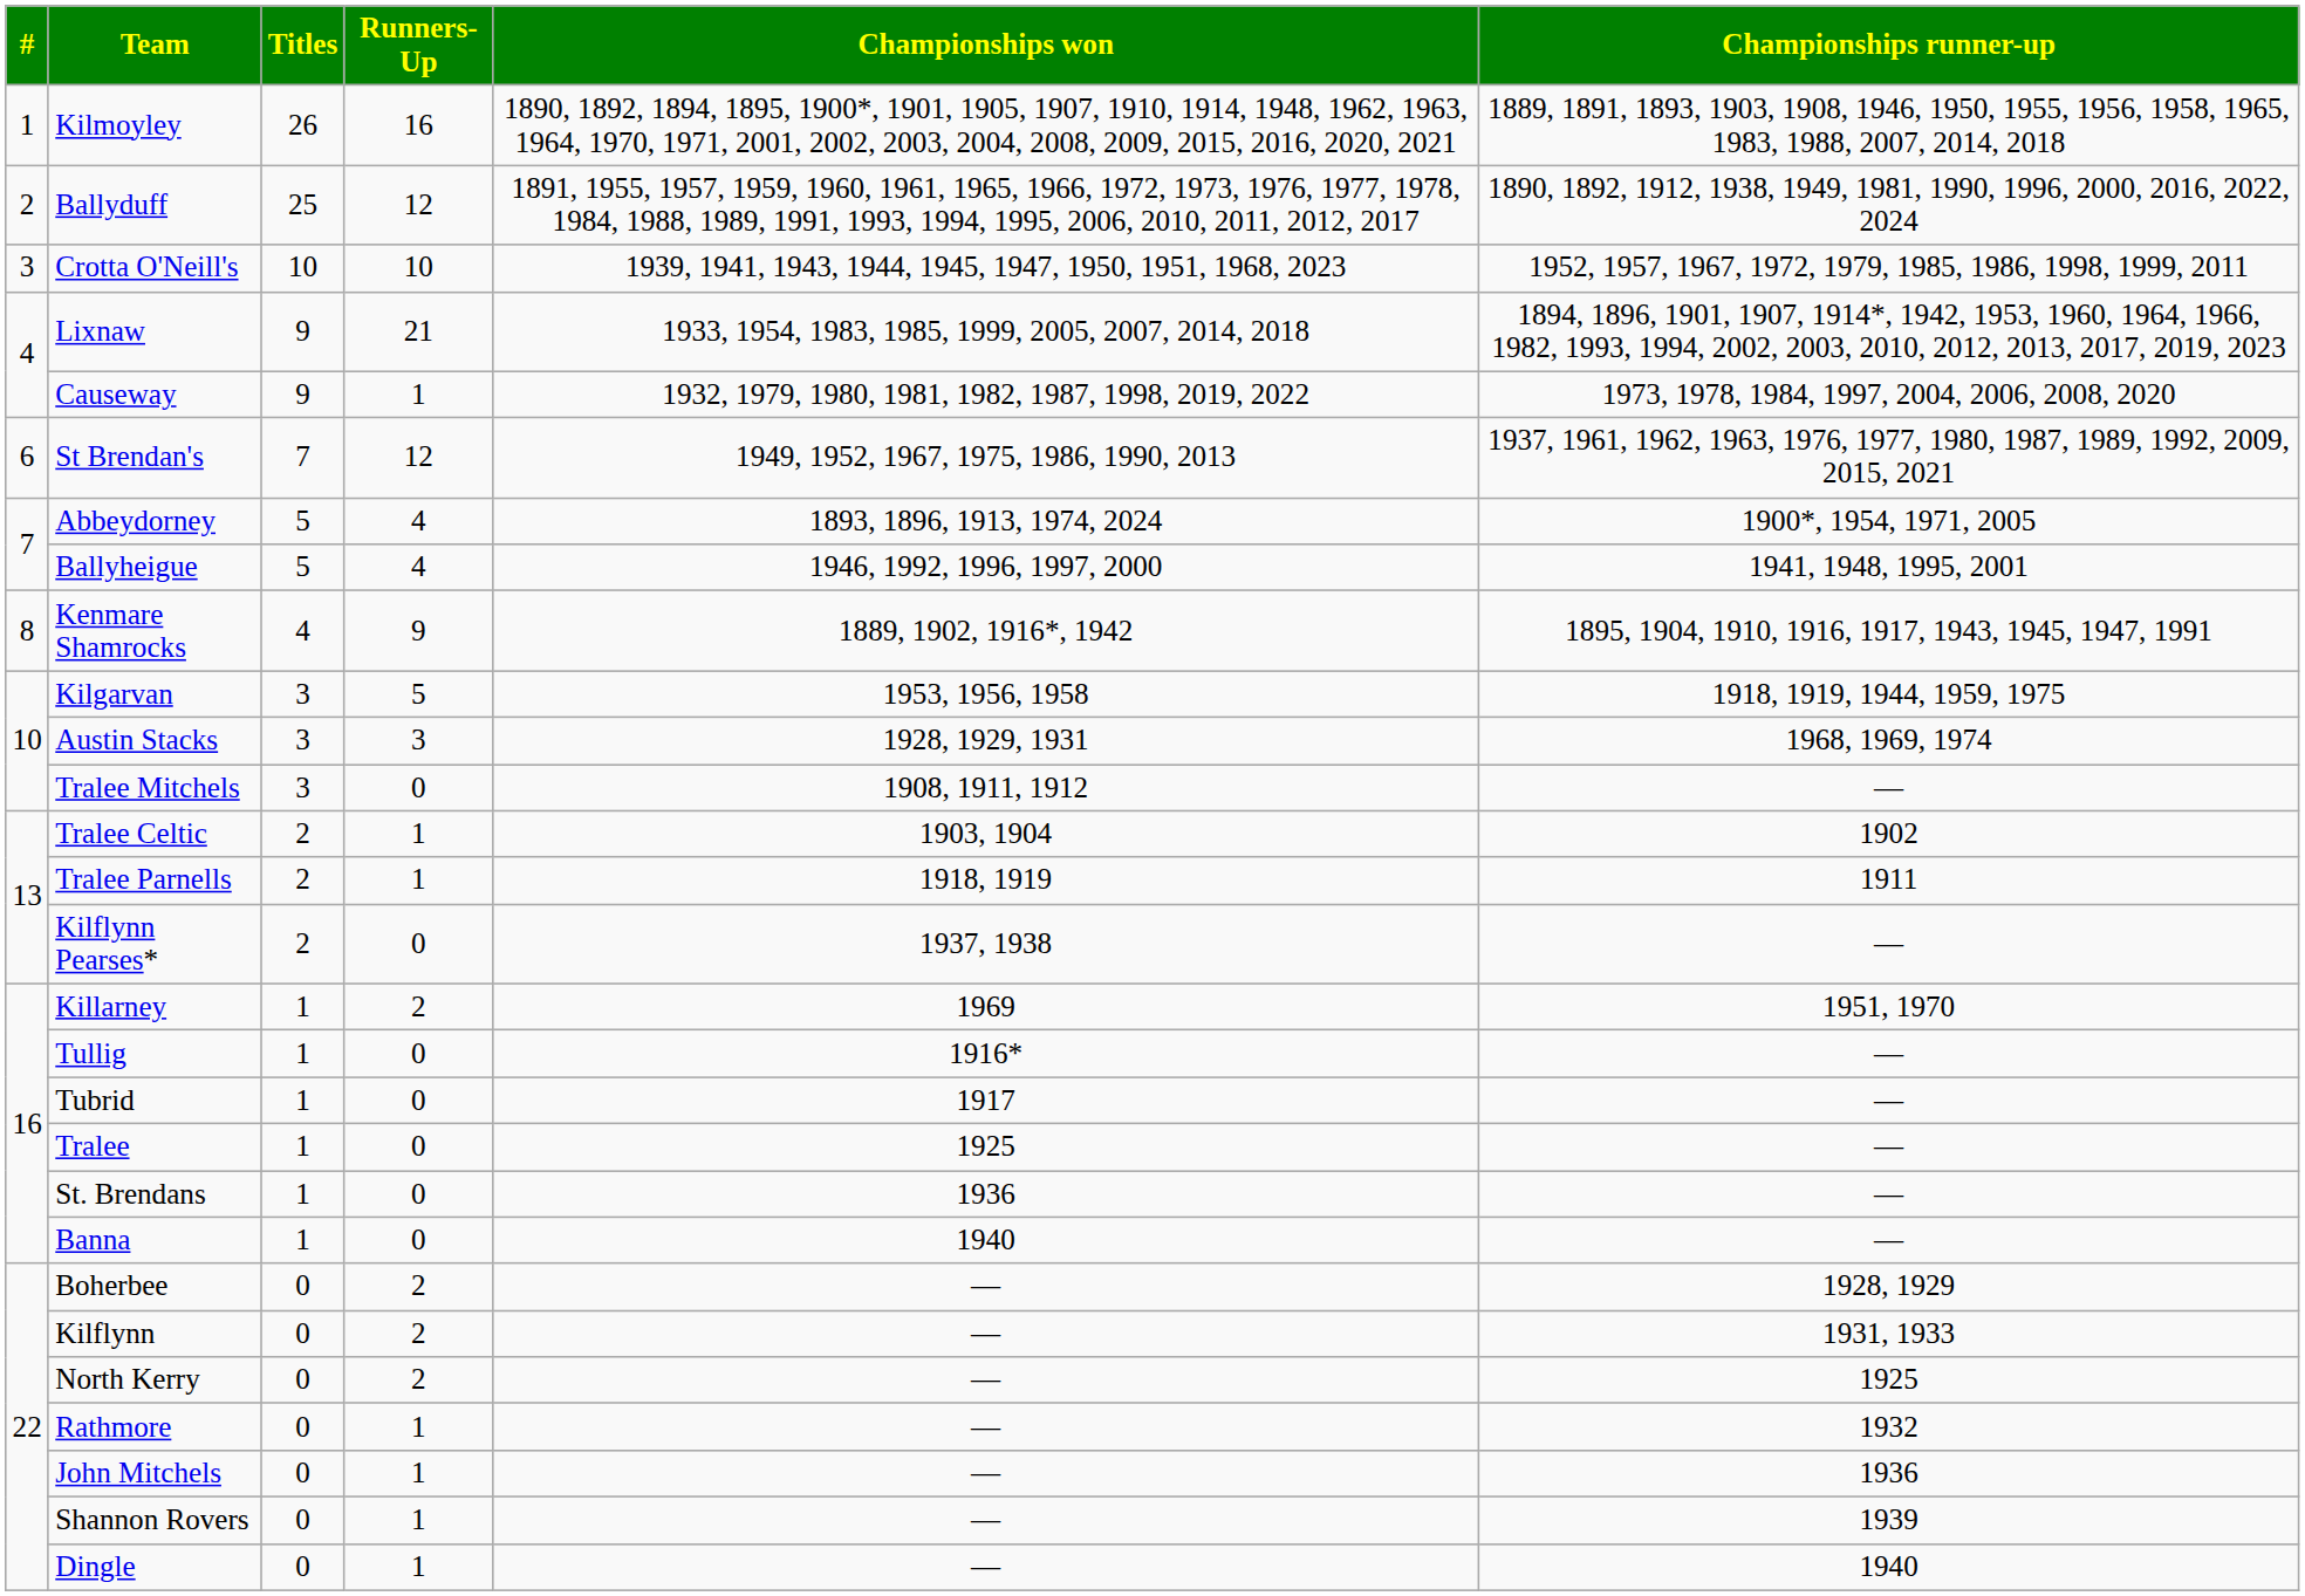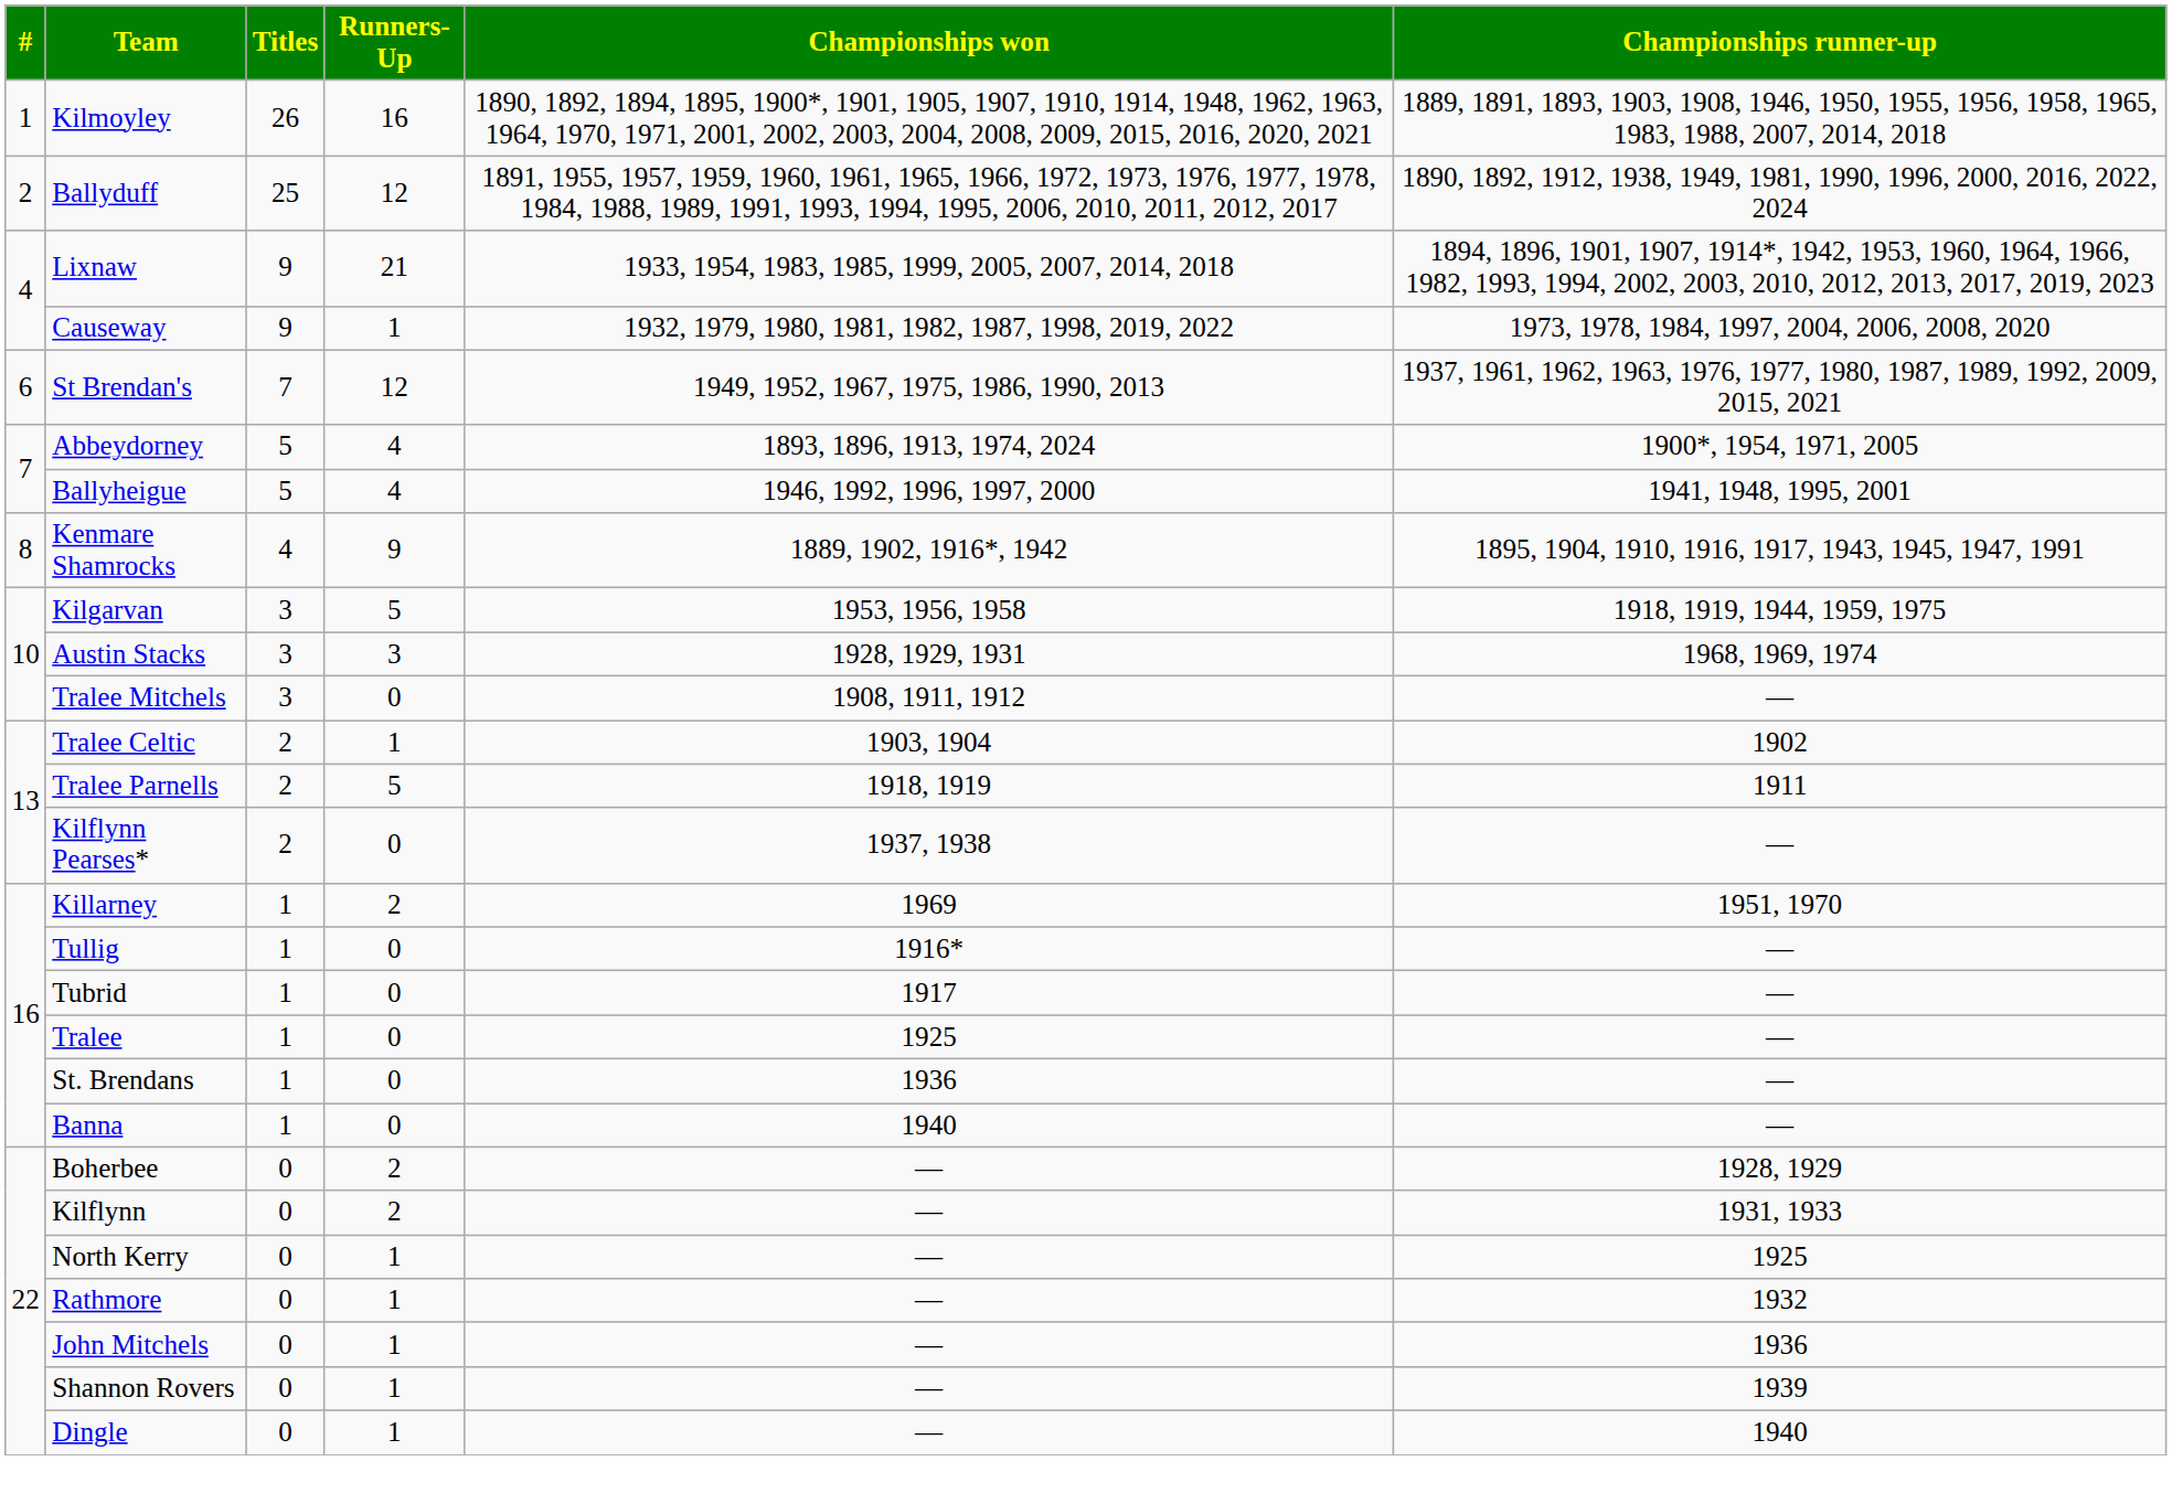- row: 3 | Crotta O'Neill's | 10 | 10 | 1939, 1941, 1943, 1944, 1945, 1947, 1950, 1951, 1968, 2023 | 1952, 1957, 1967, 1972, 1979, 1985, 1986, 1998, 1999, 2011
Tralee Parnells | Runners-Up: 1 -> 5
North Kerry | Runners-Up: 2 -> 1
